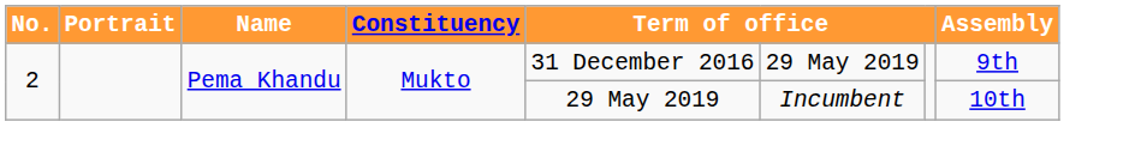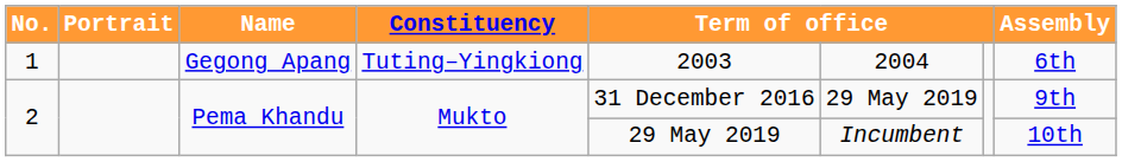+ row: 1 | Gegong Apang | Tuting–Yingkiong | 2003 | 2004 | 6th
